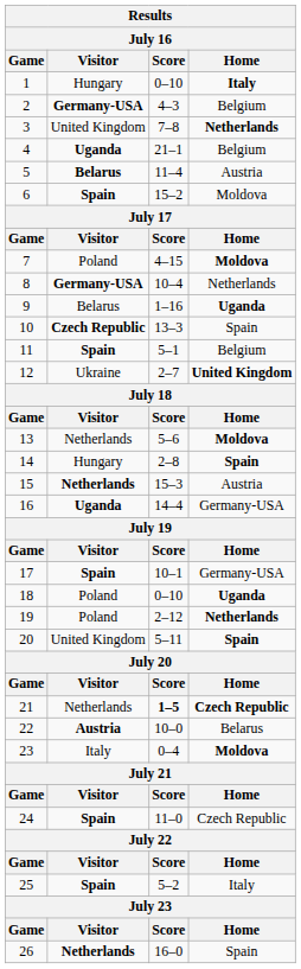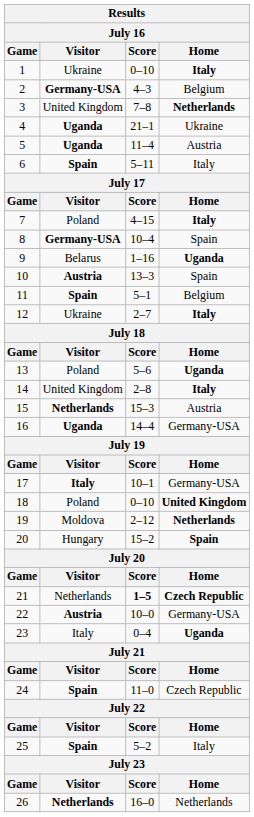1 | Visitor: Hungary -> Ukraine
4 | Home: Belgium -> Ukraine
5 | Visitor: Belarus -> Uganda
6 | Score: 15–2 -> 5–11
6 | Home: Moldova -> Italy
7 | Home: Moldova -> Italy
8 | Home: Netherlands -> Spain
10 | Visitor: Czech Republic -> Austria
12 | Home: United Kingdom -> Italy
13 | Visitor: Netherlands -> Poland
13 | Home: Moldova -> Uganda
14 | Visitor: Hungary -> United Kingdom
14 | Home: Spain -> Italy
17 | Visitor: Spain -> Italy
18 | Home: Uganda -> United Kingdom
19 | Visitor: Poland -> Moldova
20 | Visitor: United Kingdom -> Hungary
20 | Score: 5–11 -> 15–2
22 | Home: Belarus -> Germany-USA
23 | Home: Moldova -> Uganda
26 | Home: Spain -> Netherlands
